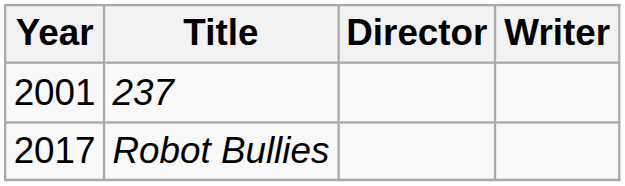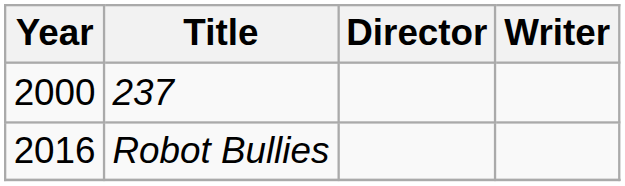237 | Year: 2001 -> 2000
Robot Bullies | Year: 2017 -> 2016
